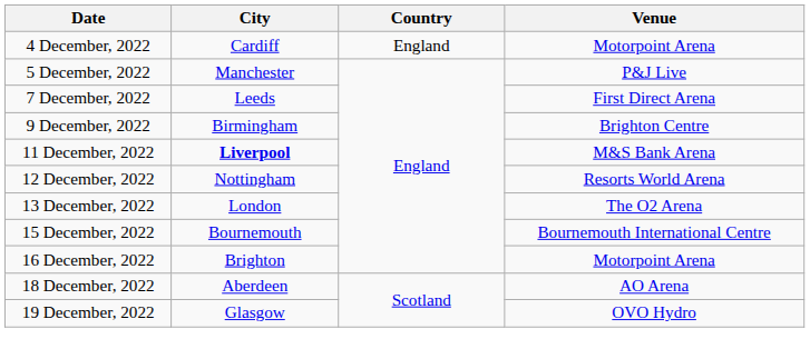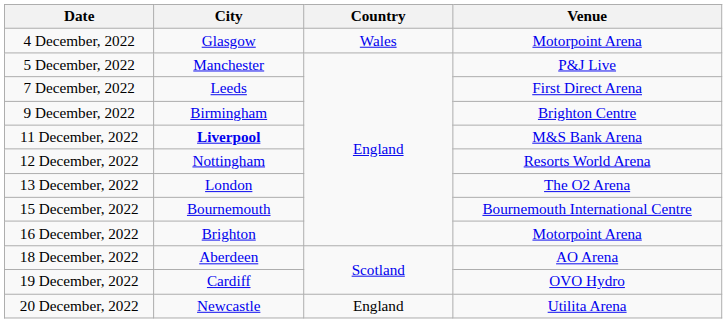4 December, 2022 | City: Cardiff -> Glasgow
4 December, 2022 | Country: England -> Wales
19 December, 2022 | City: Glasgow -> Cardiff
+ row: 20 December, 2022 | Newcastle | England | Utilita Arena
